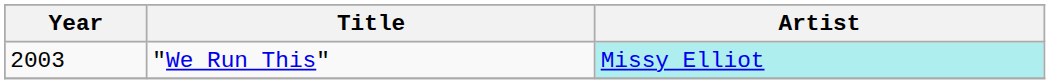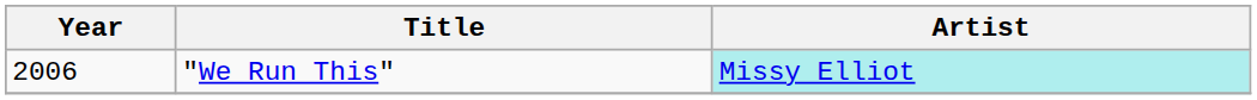"We Run This" | Year: 2003 -> 2006
